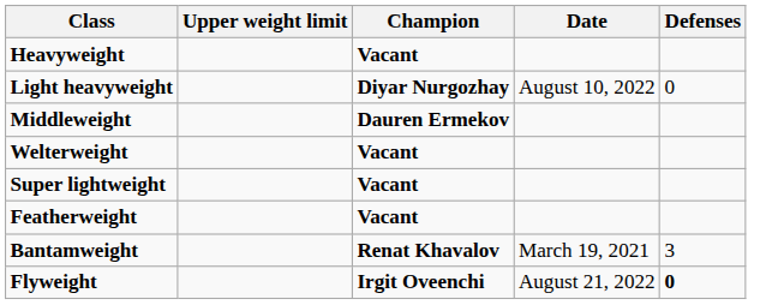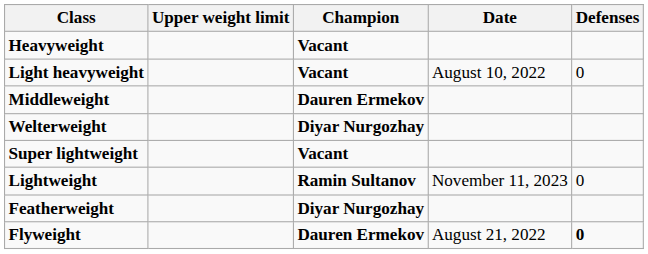Light heavyweight | Champion: Diyar Nurgozhay -> Vacant
Welterweight | Champion: Vacant -> Diyar Nurgozhay
+ row: Lightweight | Ramin Sultanov | November 11, 2023 | 0
Featherweight | Champion: Vacant -> Diyar Nurgozhay
- row: Bantamweight | Renat Khavalov | March 19, 2021 | 3
Flyweight | Champion: Irgit Oveenchi -> Dauren Ermekov
